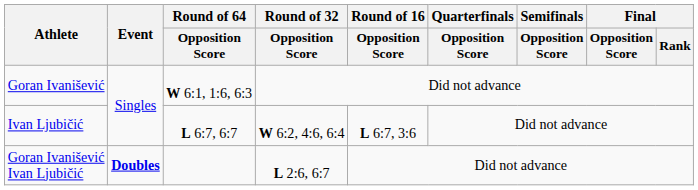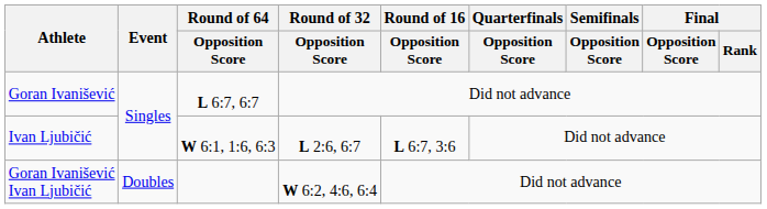Goran Ivanišević | Round of 64 / Opposition Score: W 6:1, 1:6, 6:3 -> L 6:7, 6:7
Ivan Ljubičić | Round of 64 / Opposition Score: L 6:7, 6:7 -> W 6:1, 1:6, 6:3
Ivan Ljubičić | Round of 32 / Opposition Score: W 6:2, 4:6, 6:4 -> L 2:6, 6:7
Goran Ivanišević Ivan Ljubičić | Event: bold -> normal
Goran Ivanišević Ivan Ljubičić | Round of 32 / Opposition Score: L 2:6, 6:7 -> W 6:2, 4:6, 6:4
